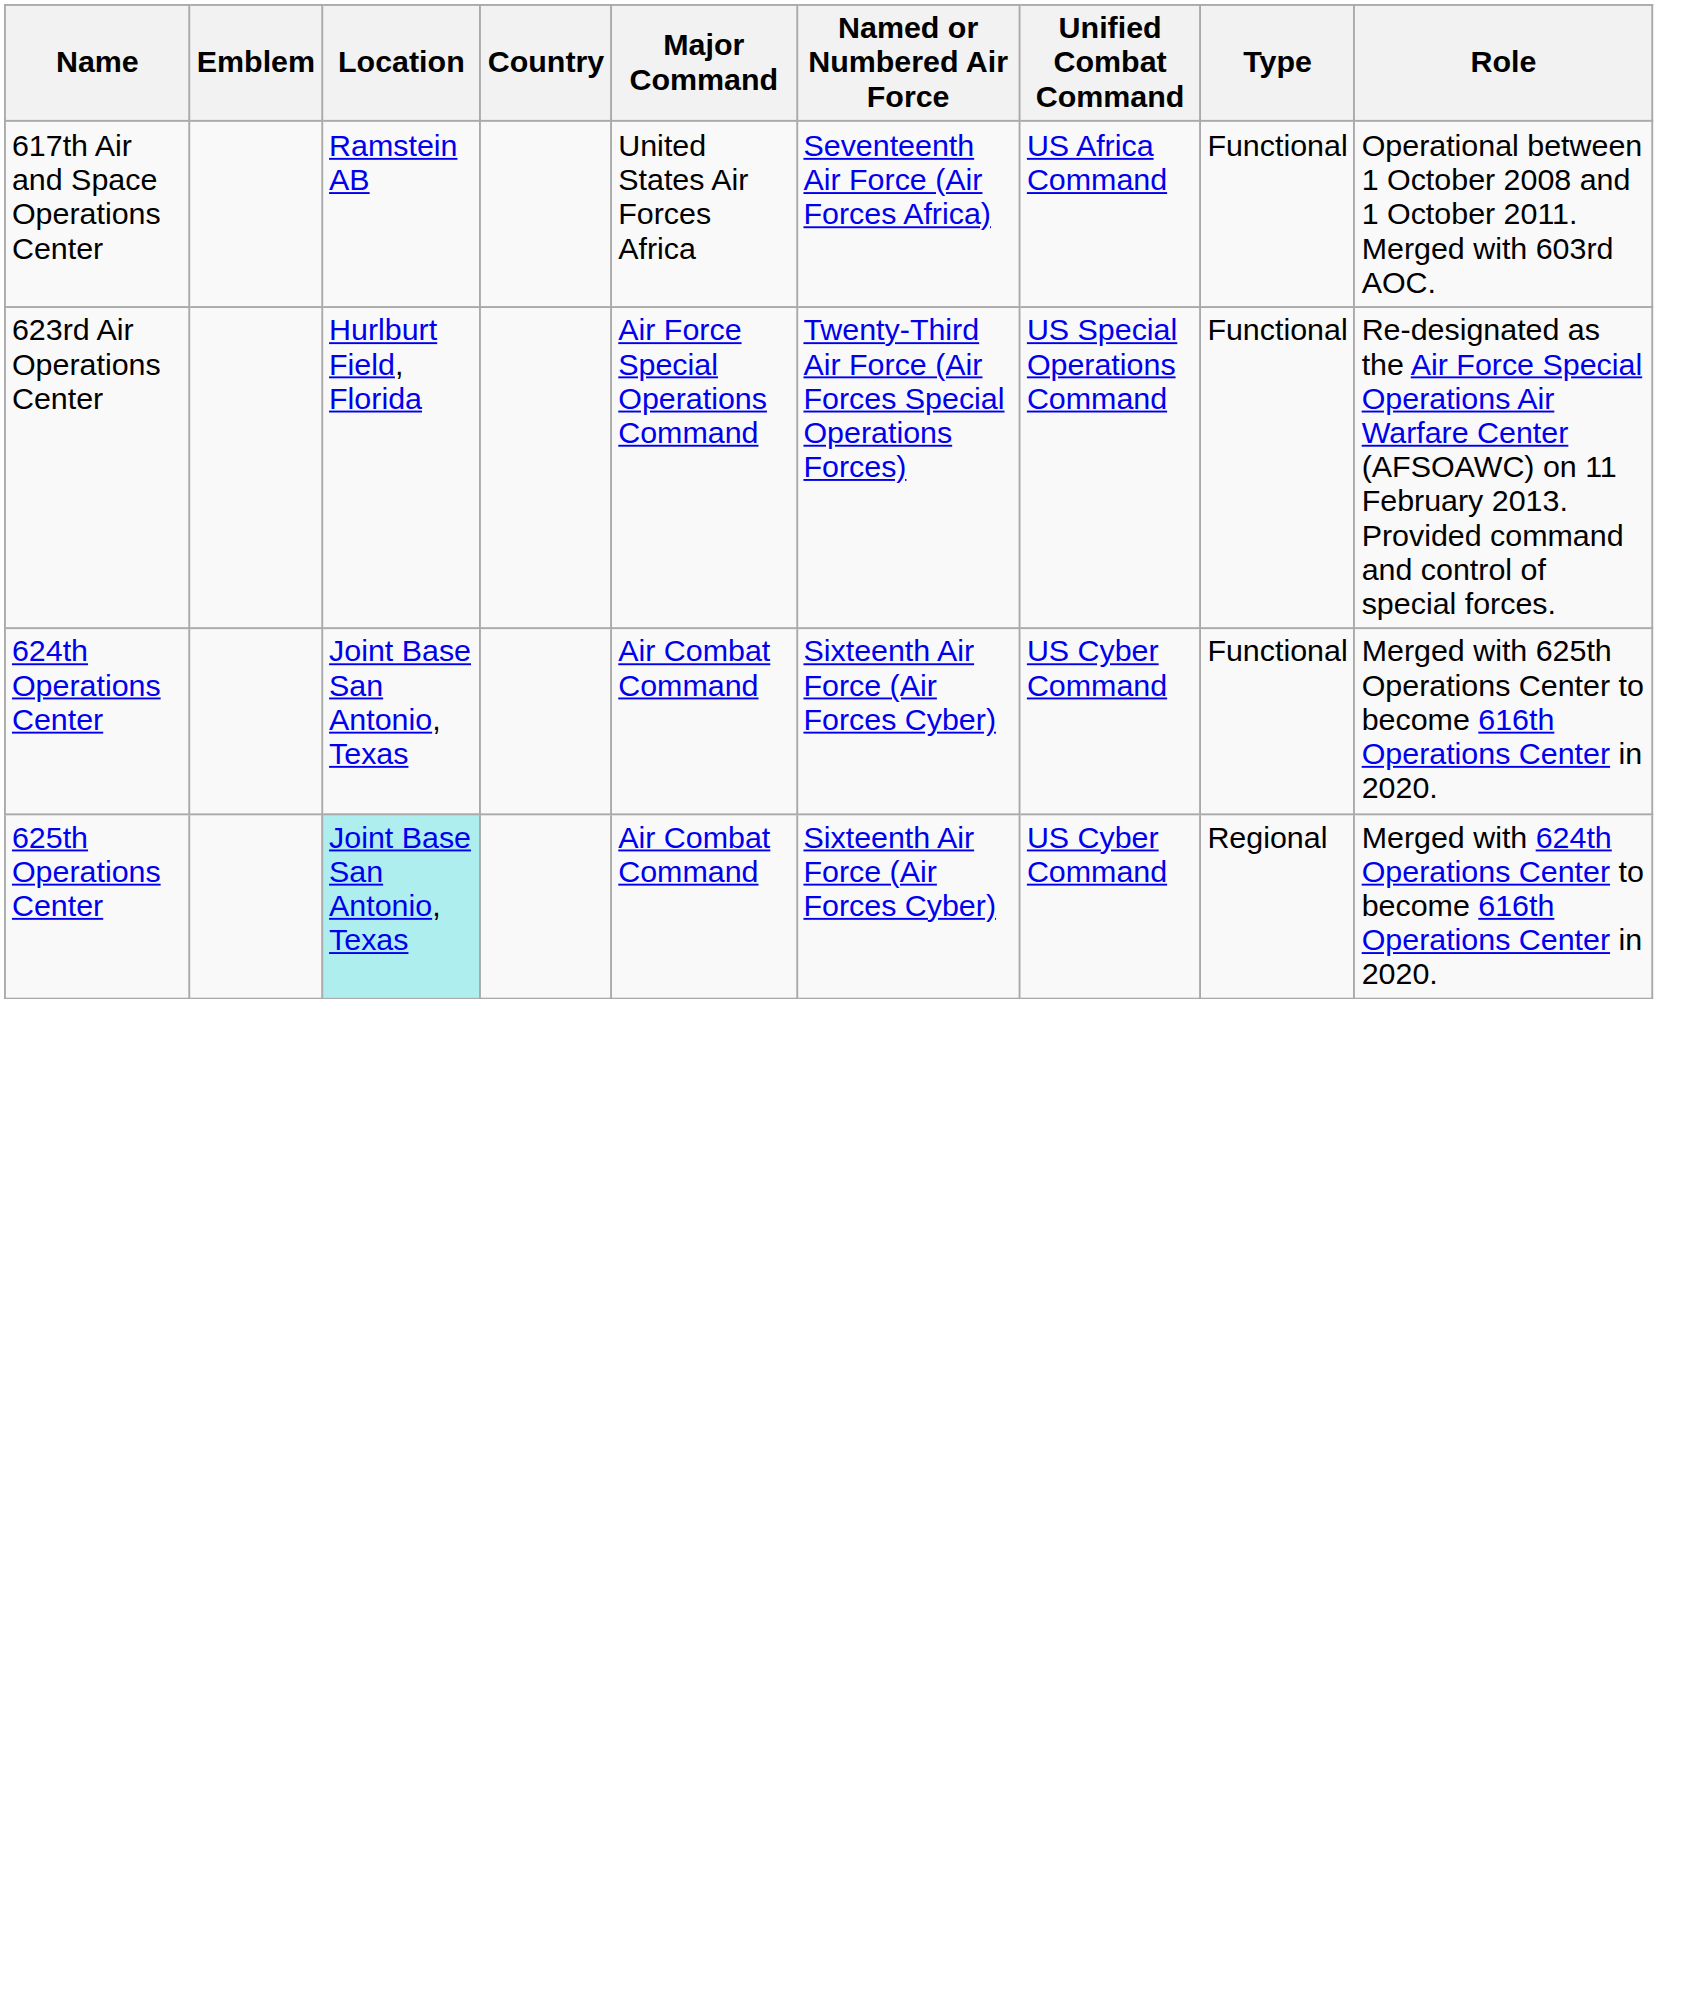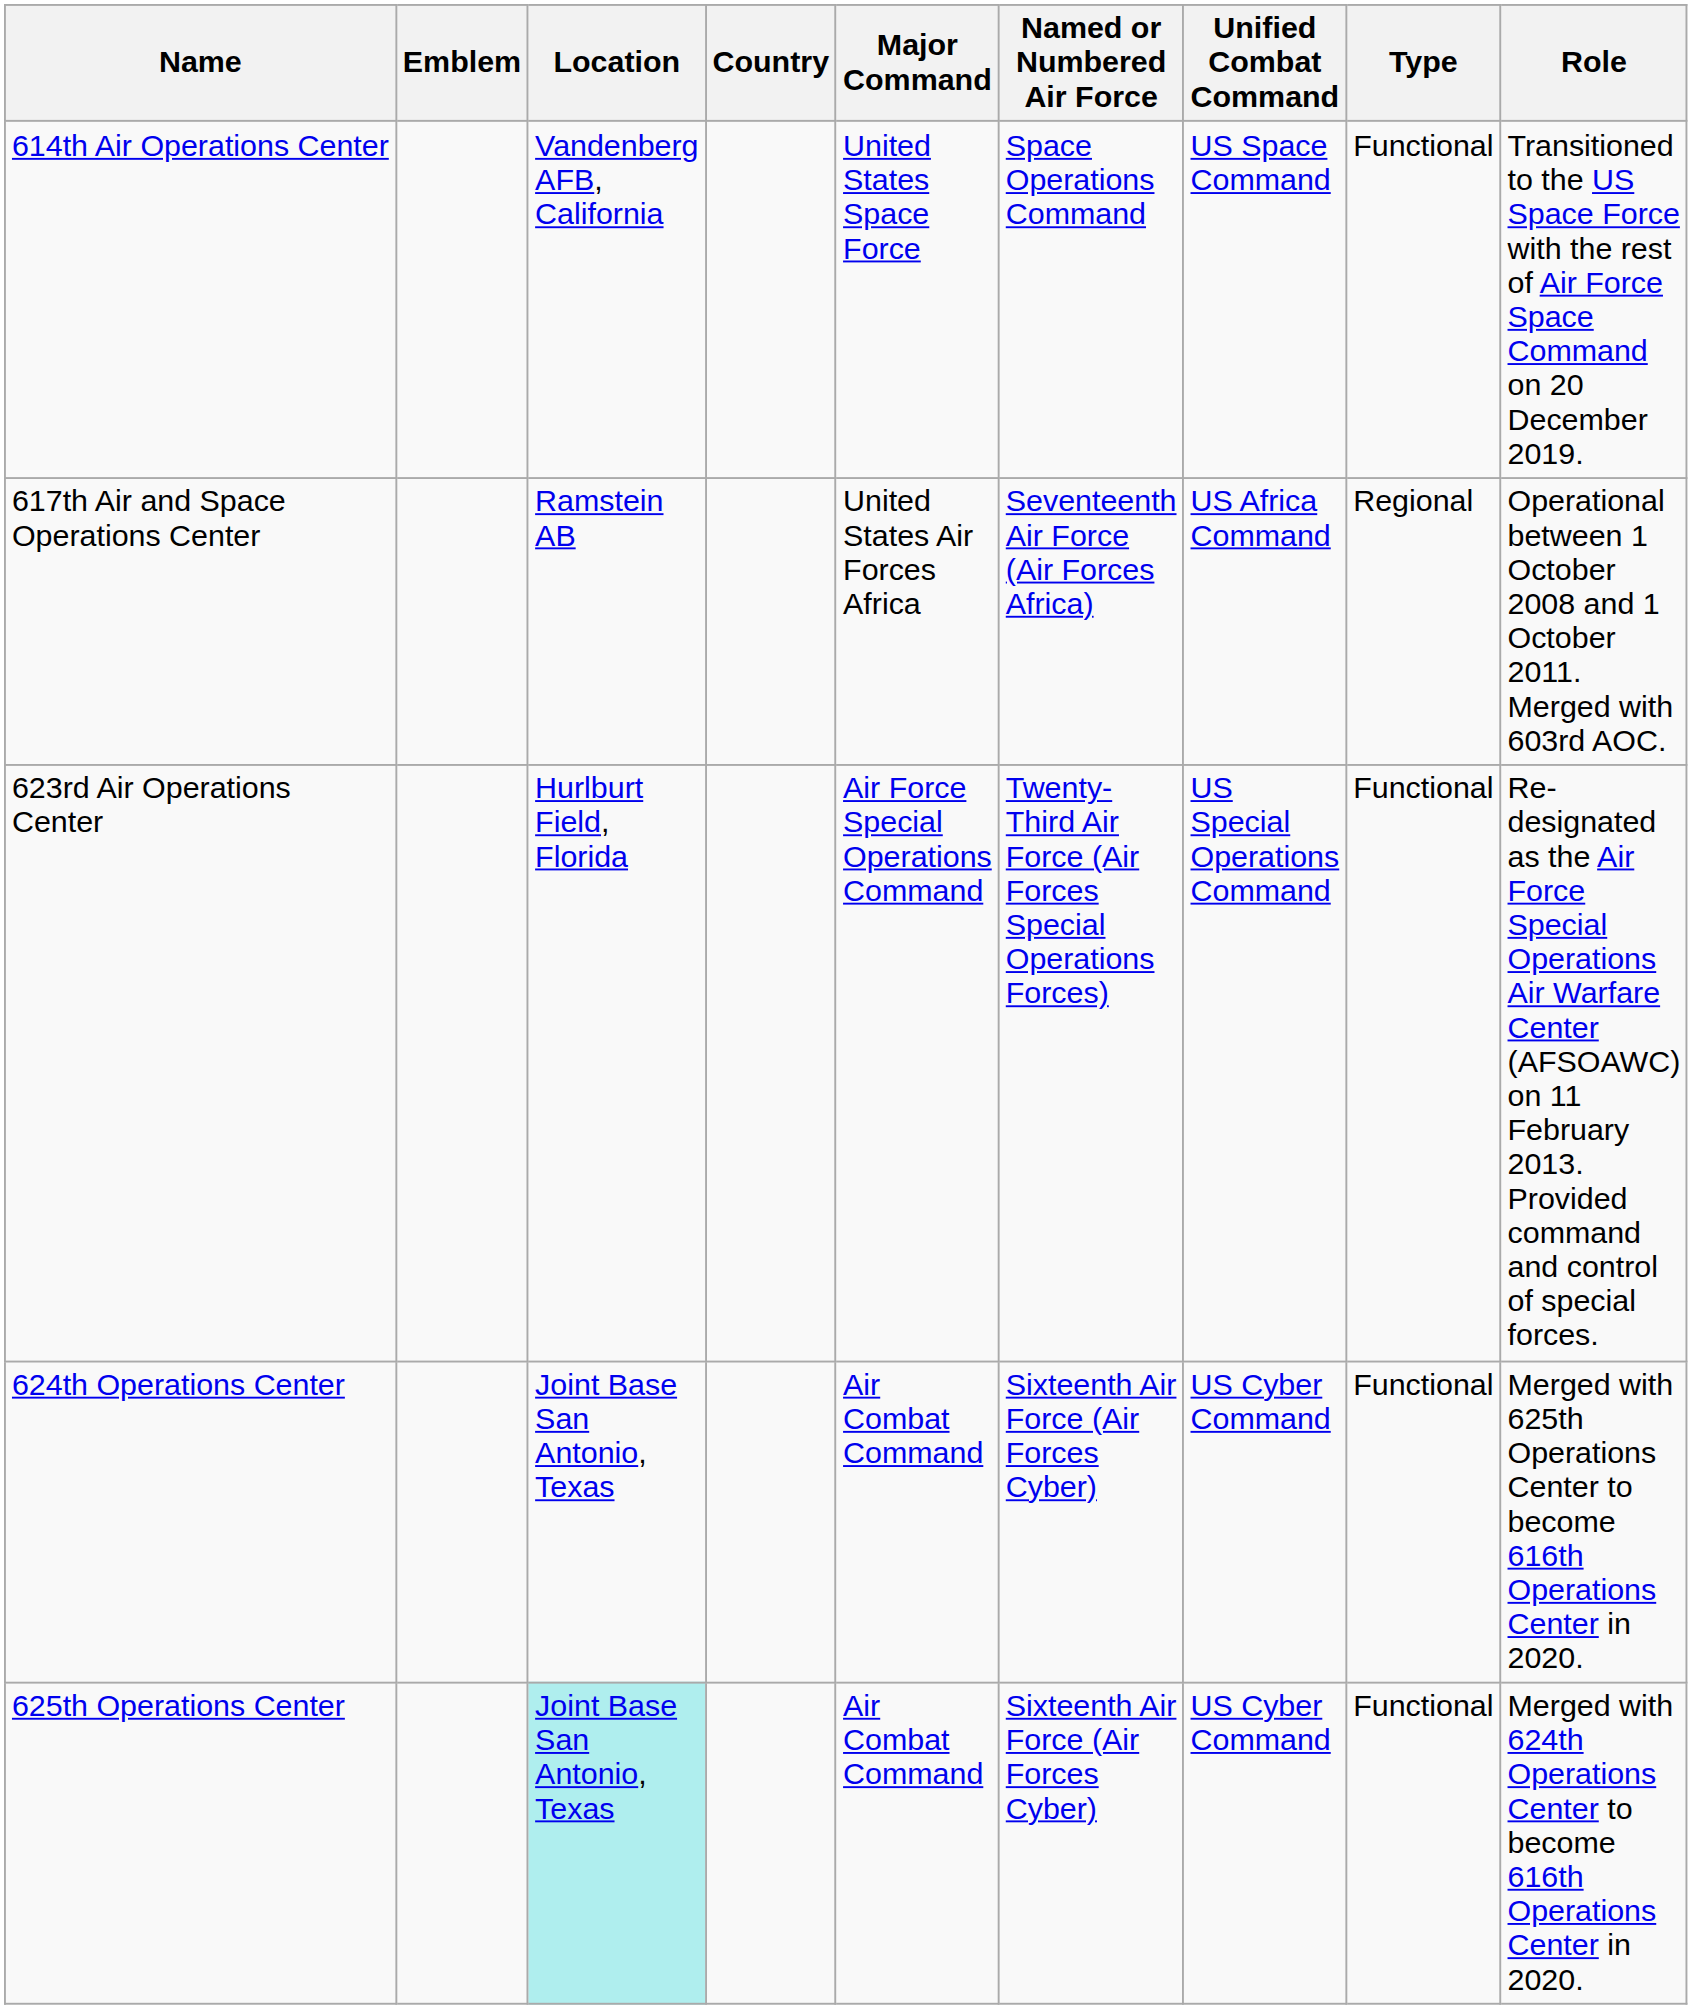+ row: 614th Air Operations Center | Vandenberg AFB, California | United States Space Force | Space Operations Command | US Space Command | Functional | Transitioned to the US Space Force with the rest of Air Force Space Command on 20 December 2019.
617th Air and Space Operations Center | Type: Functional -> Regional
625th Operations Center | Type: Regional -> Functional
